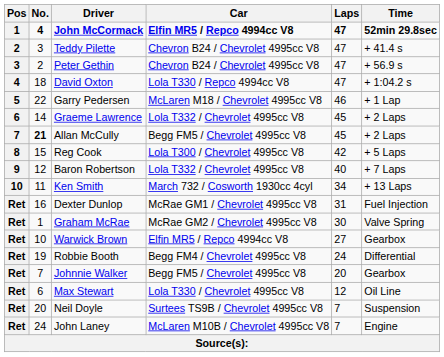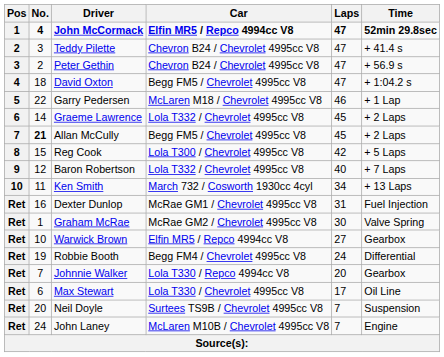David Oxton | Car: Lola T330 / Repco 4994cc V8 -> Begg FM5 / Chevrolet 4995cc V8
Johnnie Walker | Car: Begg FM5 / Chevrolet 4995cc V8 -> Lola T330 / Repco 4994cc V8
Max Stewart | Laps: 12 -> 17
